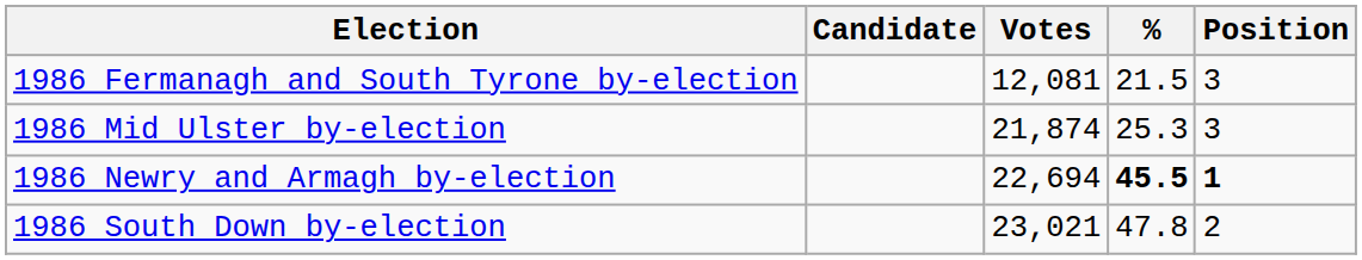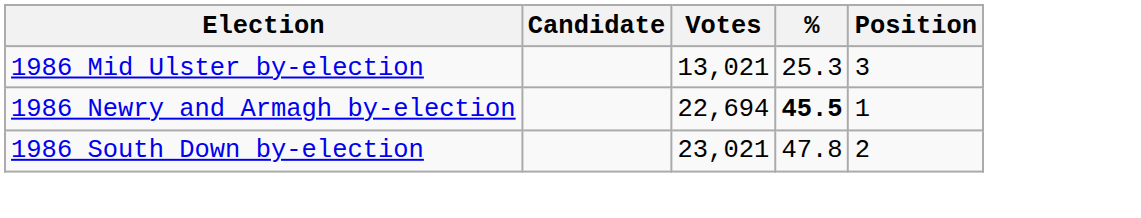- row: 1986 Fermanagh and South Tyrone by-election | 12,081 | 21.5 | 3
1986 Mid Ulster by-election | Votes: 21,874 -> 13,021
1986 Newry and Armagh by-election | Position: bold -> normal
